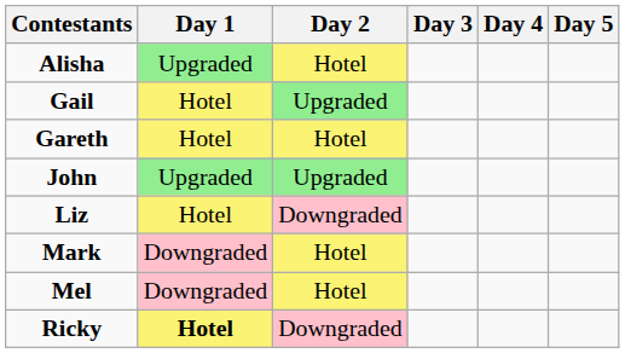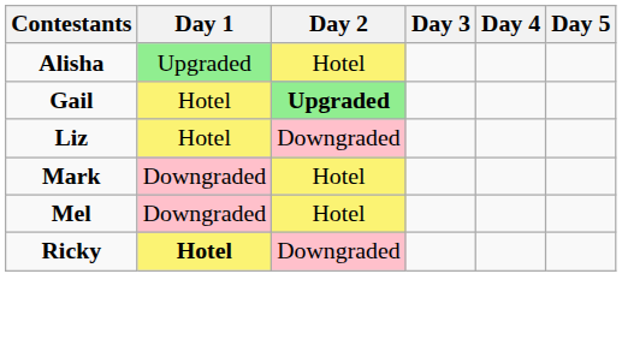Gail | Day 2: normal -> bold
- row: Gareth | Hotel | Hotel
- row: John | Upgraded | Upgraded
